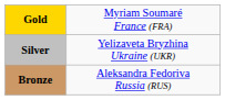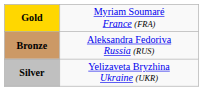rows swapped: Silver <-> Bronze
